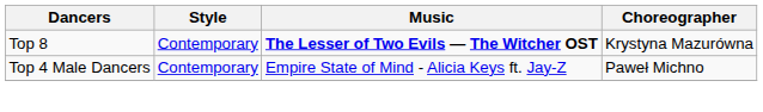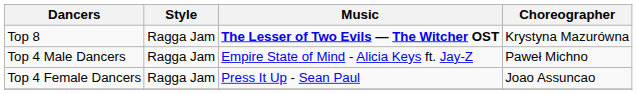Top 8 | Style: Contemporary -> Ragga Jam
Top 4 Male Dancers | Style: Contemporary -> Ragga Jam
+ row: Top 4 Female Dancers | Ragga Jam | Press It Up - Sean Paul | Joao Assuncao
